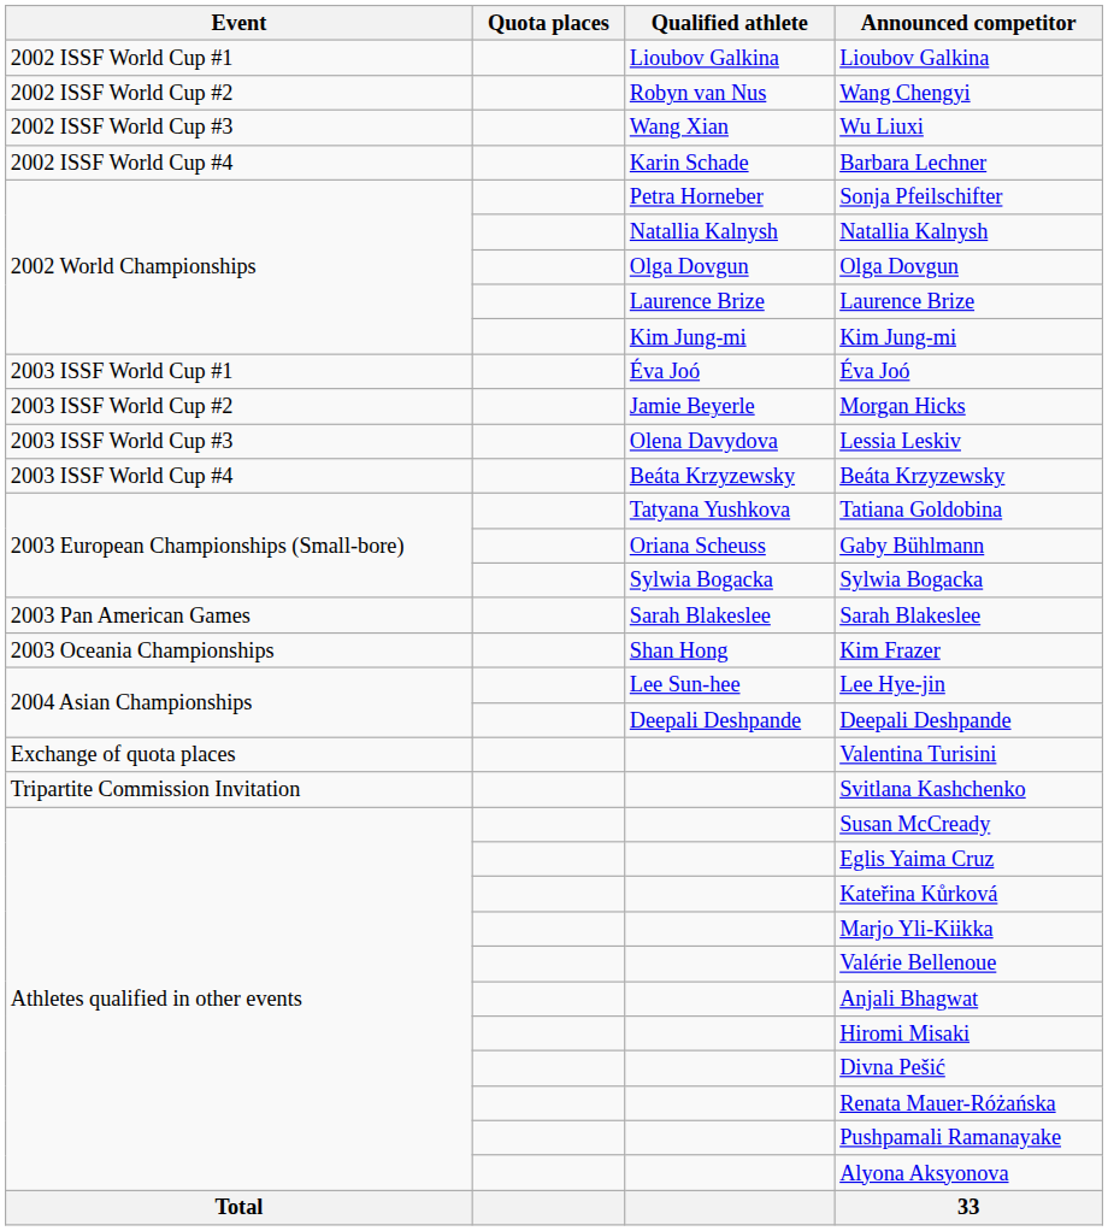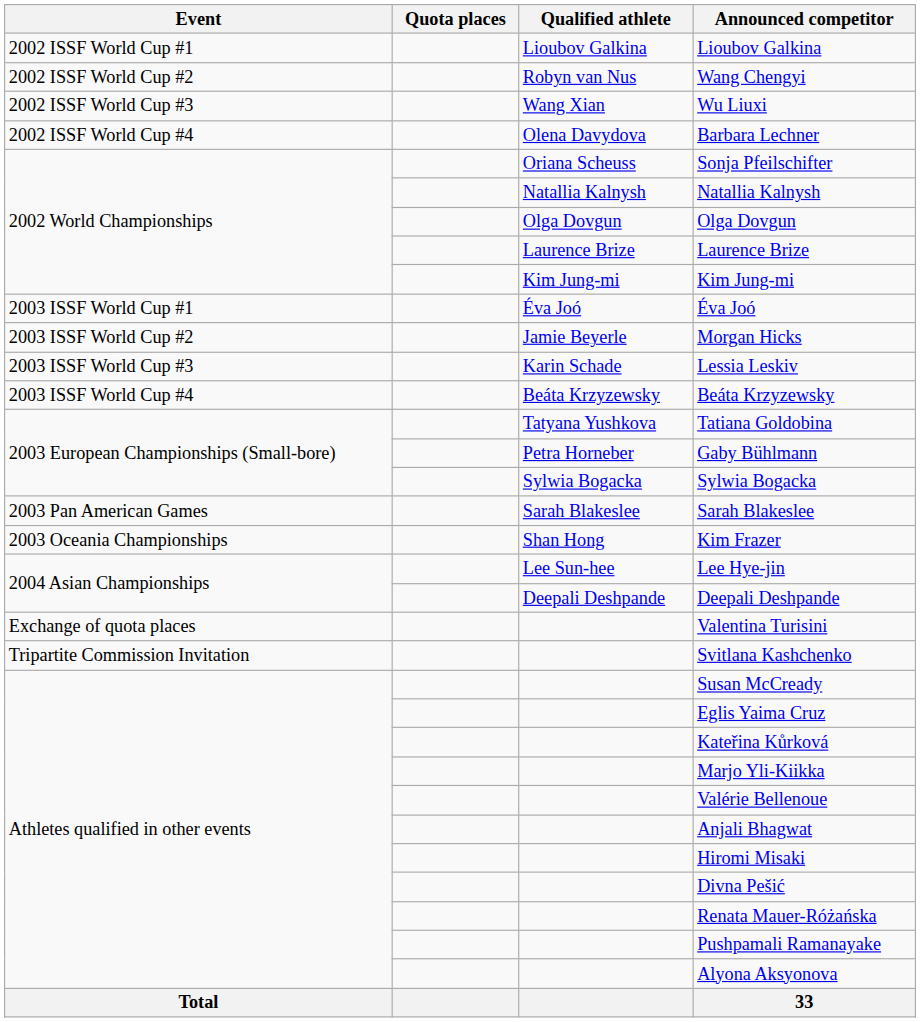Barbara Lechner | Qualified athlete: Karin Schade -> Olena Davydova
Sonja Pfeilschifter | Qualified athlete: Petra Horneber -> Oriana Scheuss
Lessia Leskiv | Qualified athlete: Olena Davydova -> Karin Schade
Gaby Bühlmann | Qualified athlete: Oriana Scheuss -> Petra Horneber
